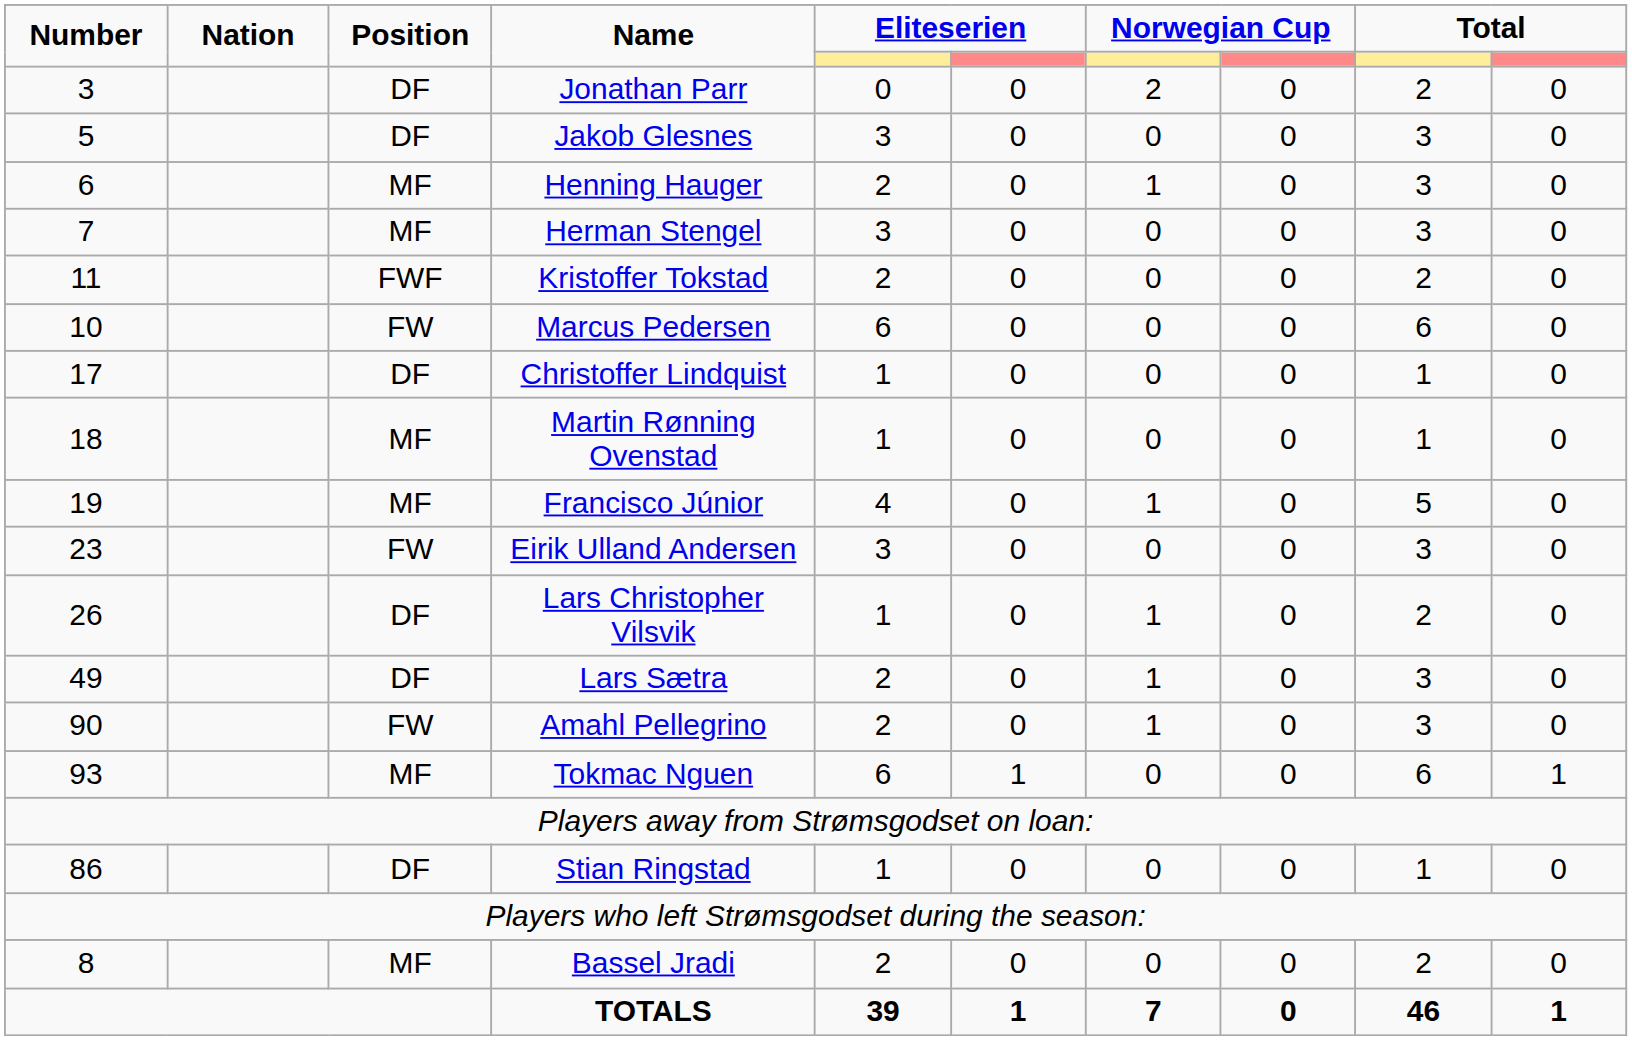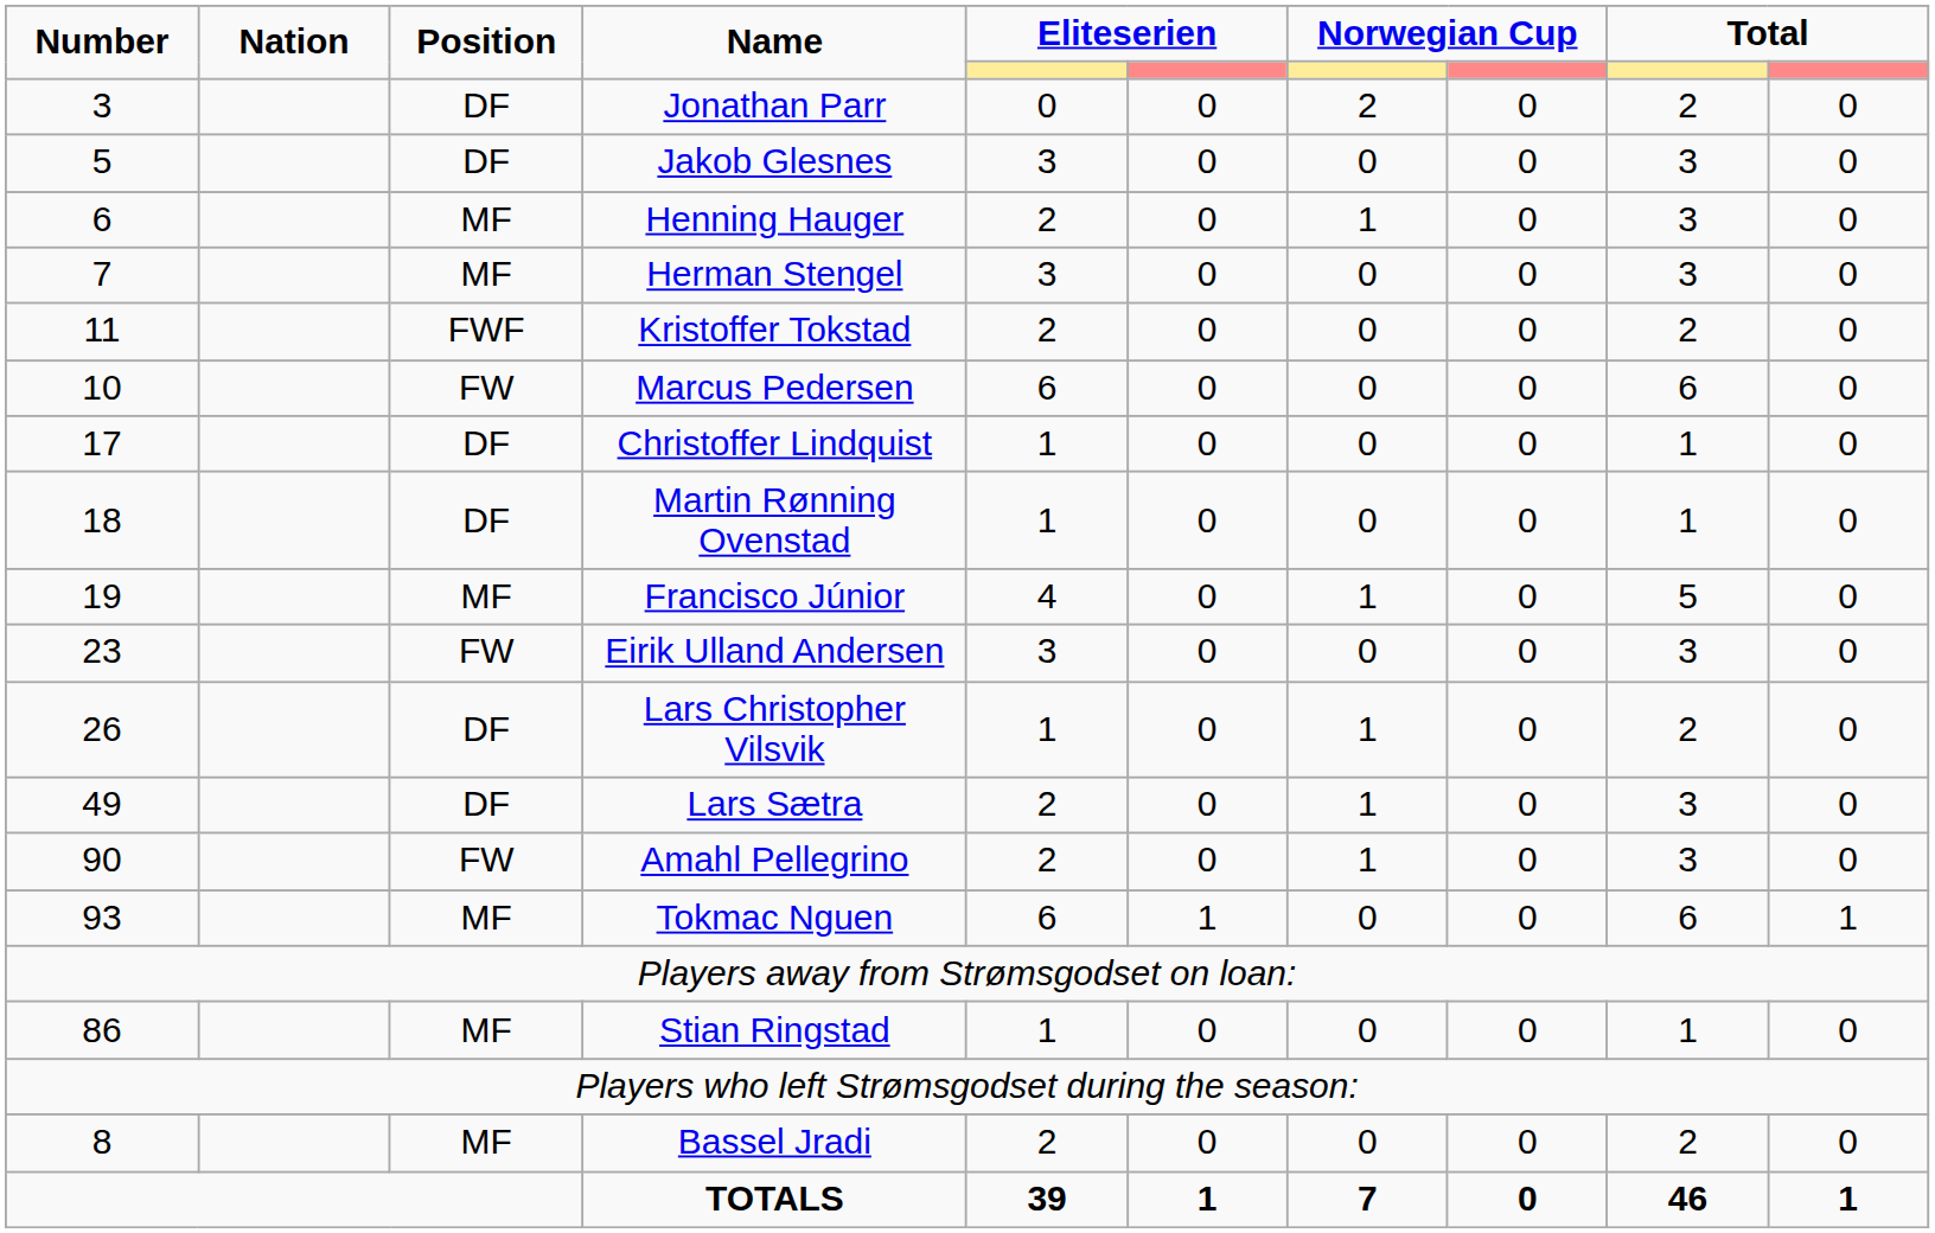Martin Rønning Ovenstad | Position: MF -> DF
Stian Ringstad | Position: DF -> MF
